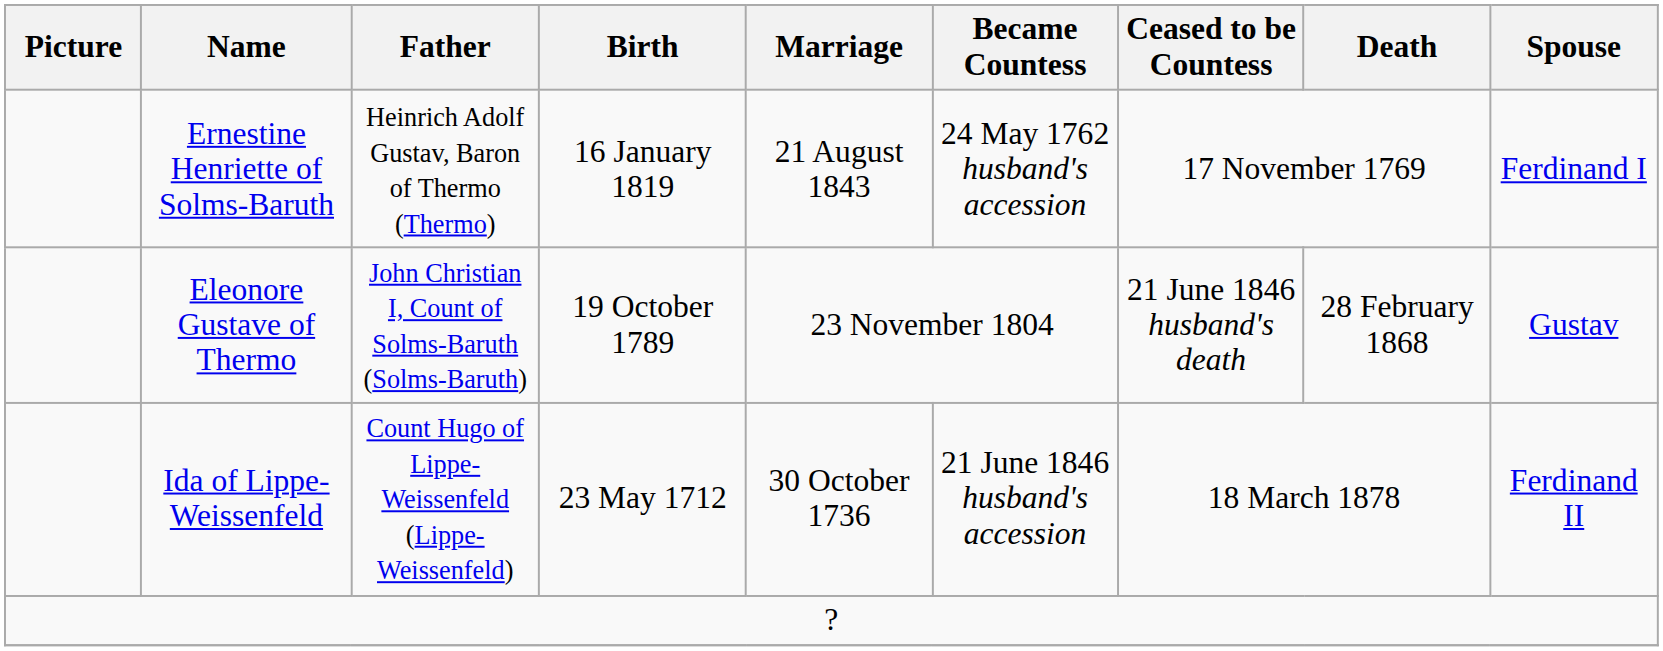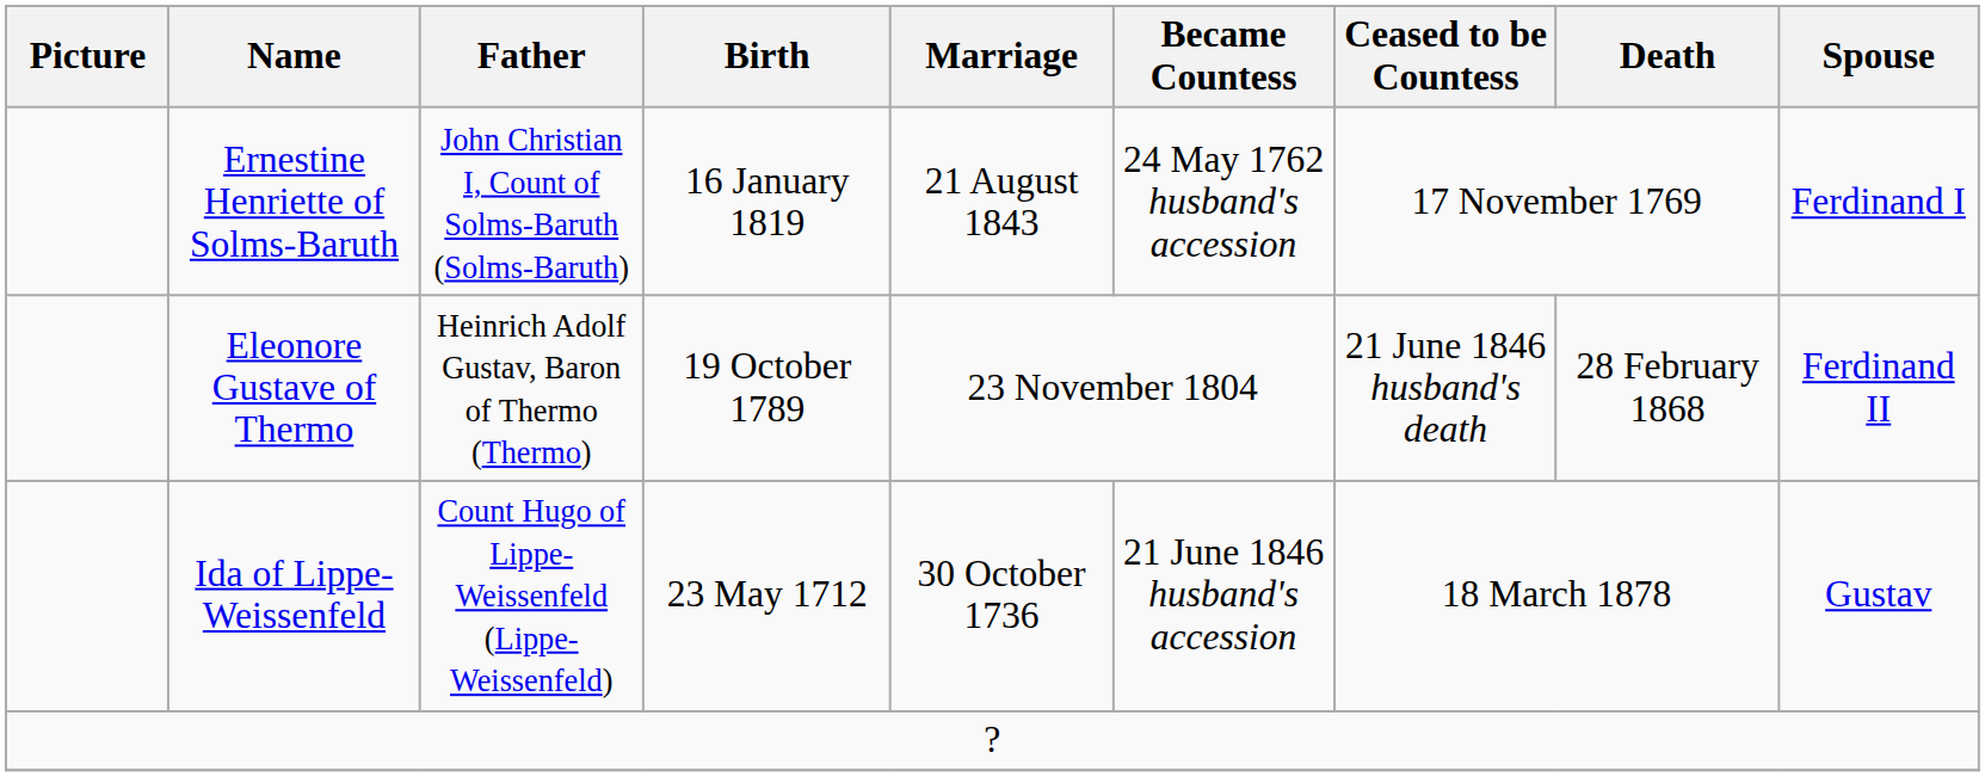Ernestine Henriette of Solms-Baruth | Father: Heinrich Adolf Gustav, Baron of Thermo (Thermo) -> John Christian I, Count of Solms-Baruth (Solms-Baruth)
Eleonore Gustave of Thermo | Father: John Christian I, Count of Solms-Baruth (Solms-Baruth) -> Heinrich Adolf Gustav, Baron of Thermo (Thermo)
Eleonore Gustave of Thermo | Spouse: Gustav -> Ferdinand II
Ida of Lippe-Weissenfeld | Spouse: Ferdinand II -> Gustav
